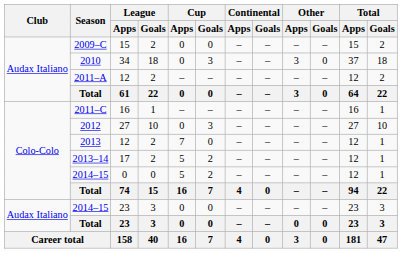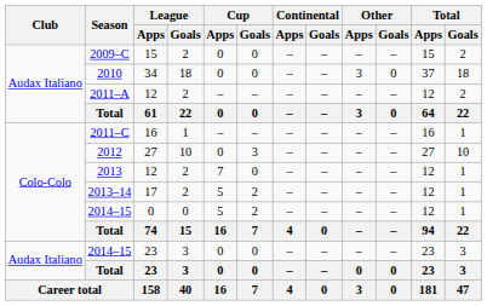2010 | Cup / Goals: 3 -> 0
